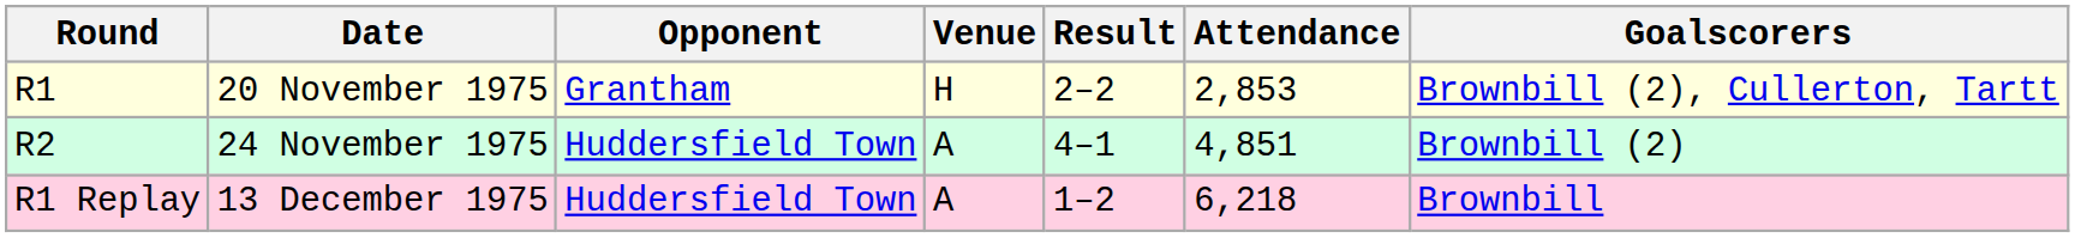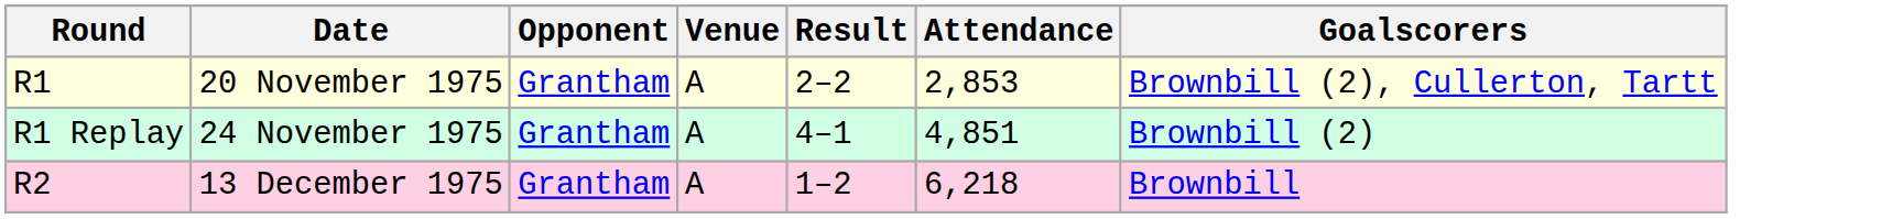20 November 1975 | Venue: H -> A
24 November 1975 | Round: R2 -> R1 Replay
24 November 1975 | Opponent: Huddersfield Town -> Grantham
13 December 1975 | Round: R1 Replay -> R2
13 December 1975 | Opponent: Huddersfield Town -> Grantham
